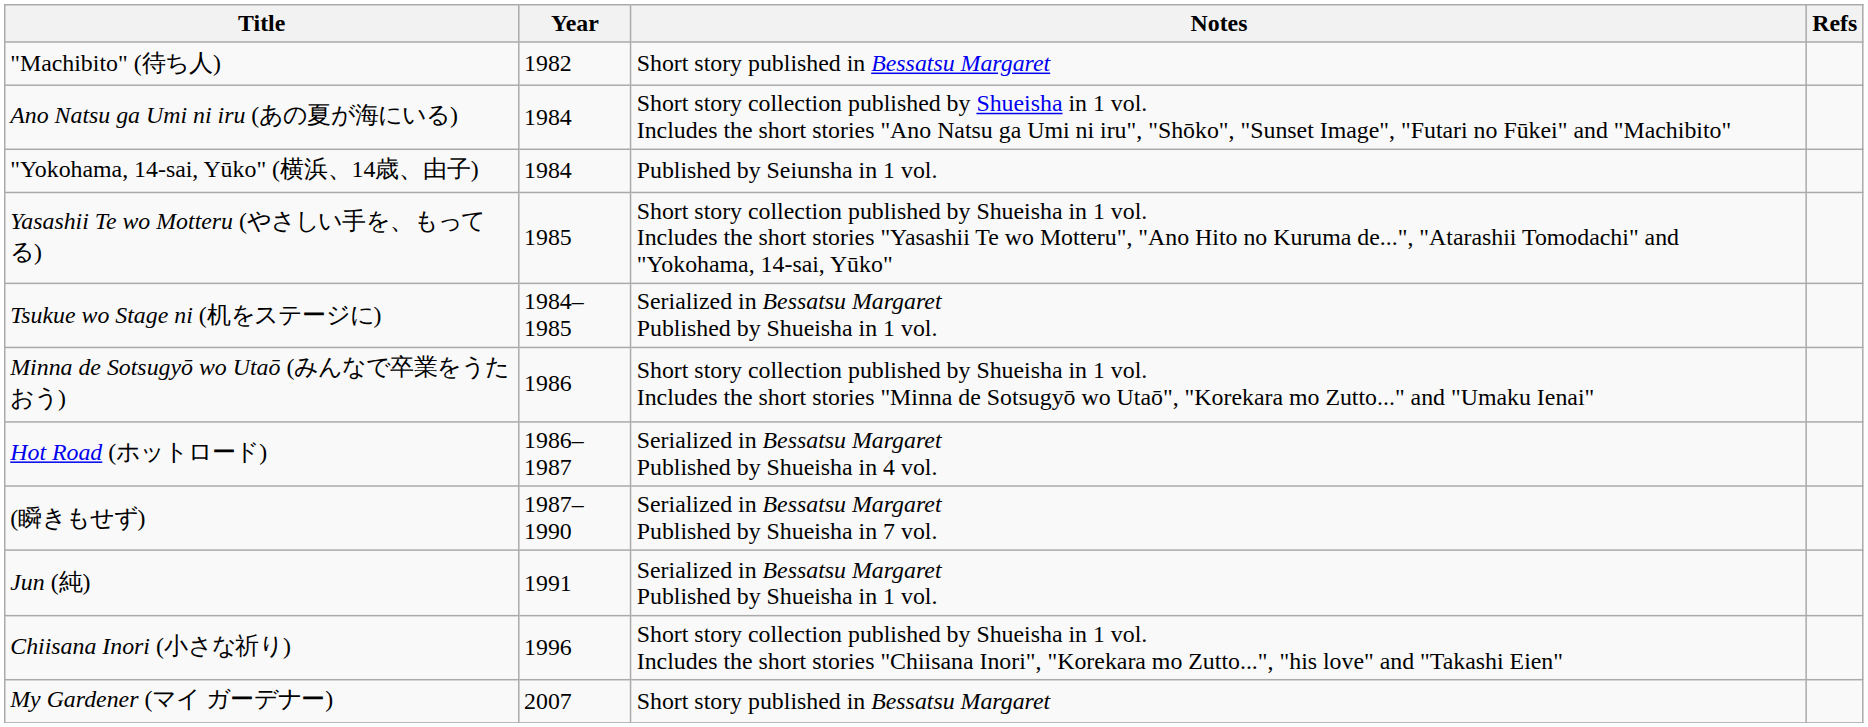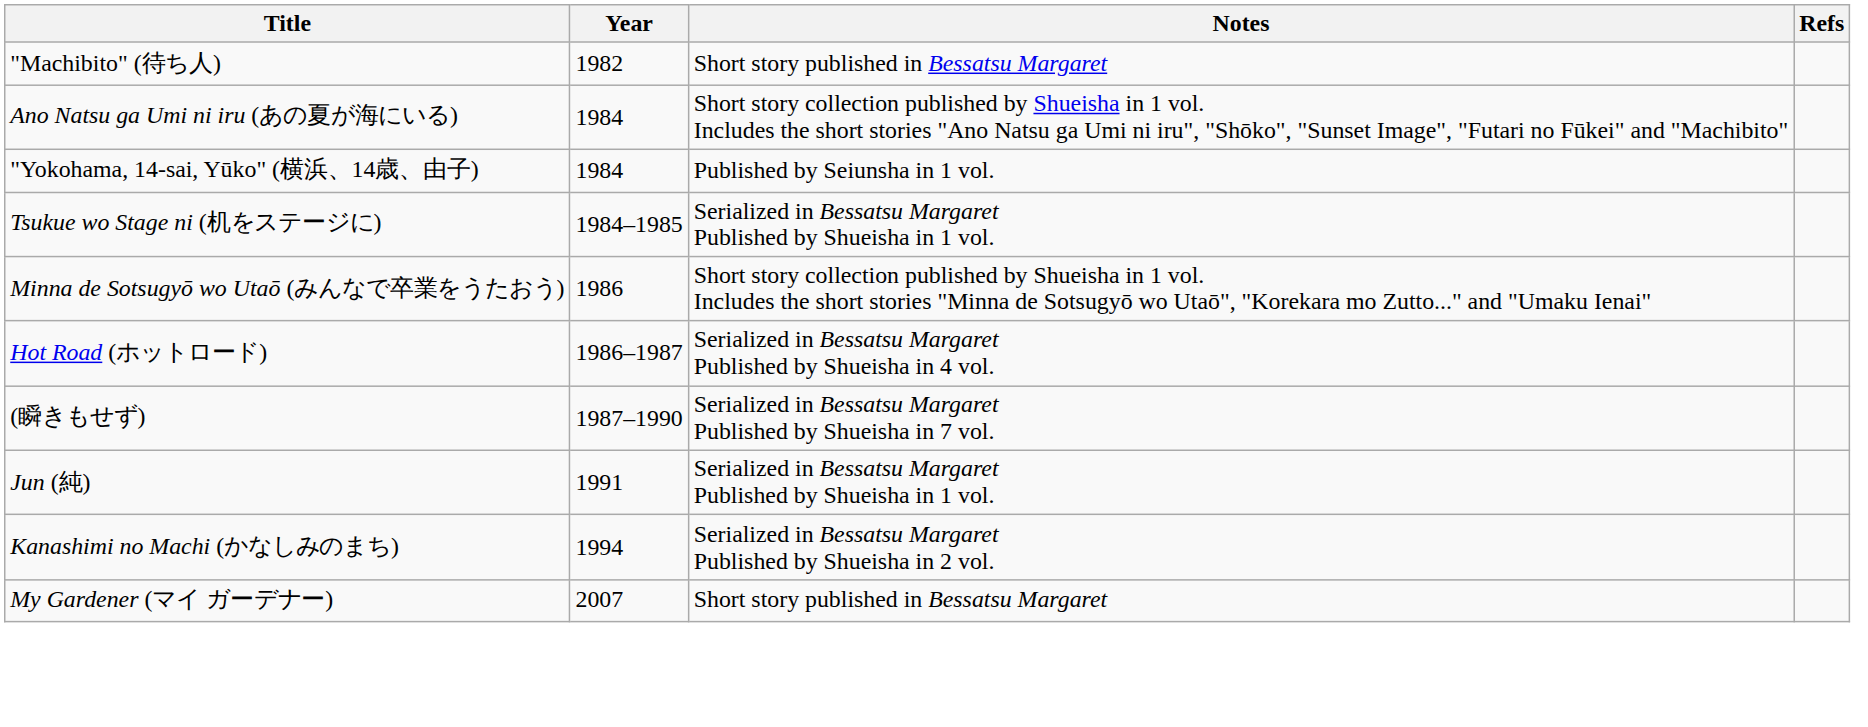- row: Yasashii Te wo Motteru (やさしい手を、もってる) | 1985 | Short story collection published by Shueisha in 1 vol. Includes the short stories "Yasashii Te wo Motteru", "Ano Hito no Kuruma de...", "Atarashii Tomodachi" and "Yokohama, 14-sai, Yūko"
+ row: Kanashimi no Machi (かなしみのまち) | 1994 | Serialized in Bessatsu Margaret Published by Shueisha in 2 vol.
- row: Chiisana Inori (小さな祈り) | 1996 | Short story collection published by Shueisha in 1 vol. Includes the short stories "Chiisana Inori", "Korekara mo Zutto...", "his love" and "Takashi Eien"
